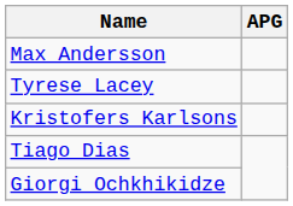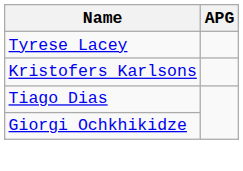- row: Max Andersson
